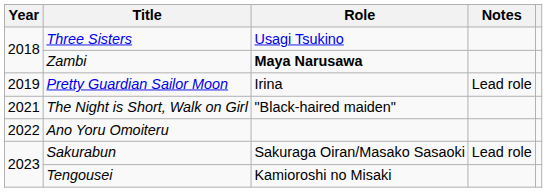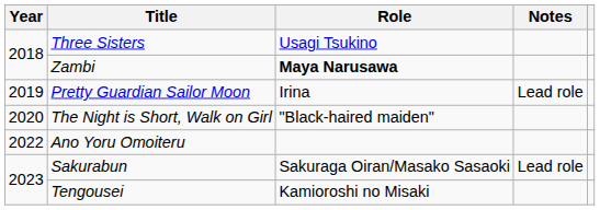The Night is Short, Walk on Girl | Year: 2021 -> 2020
